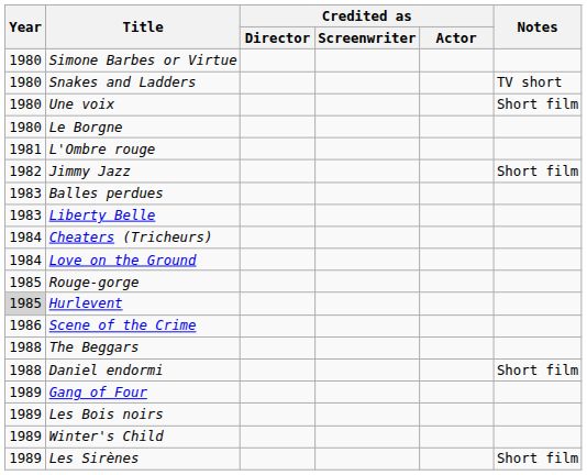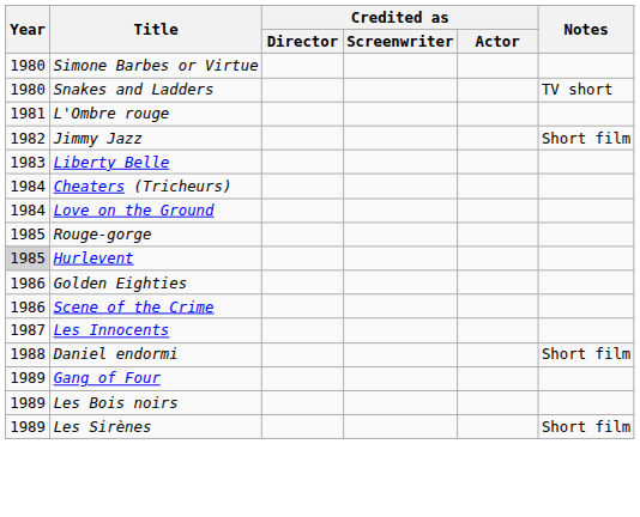- row: 1980 | Une voix | Short film
- row: 1980 | Le Borgne
- row: 1983 | Balles perdues
+ row: 1986 | Golden Eighties
+ row: 1987 | Les Innocents
- row: 1988 | The Beggars
- row: 1989 | Winter's Child
